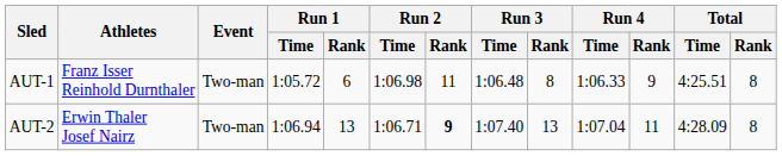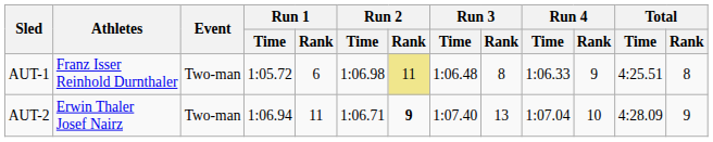AUT-1 | Run 2 / Rank: no background -> khaki background
AUT-2 | Run 1 / Rank: 13 -> 11
AUT-2 | Run 4 / Rank: 11 -> 10
AUT-2 | Total / Rank: 8 -> 9
